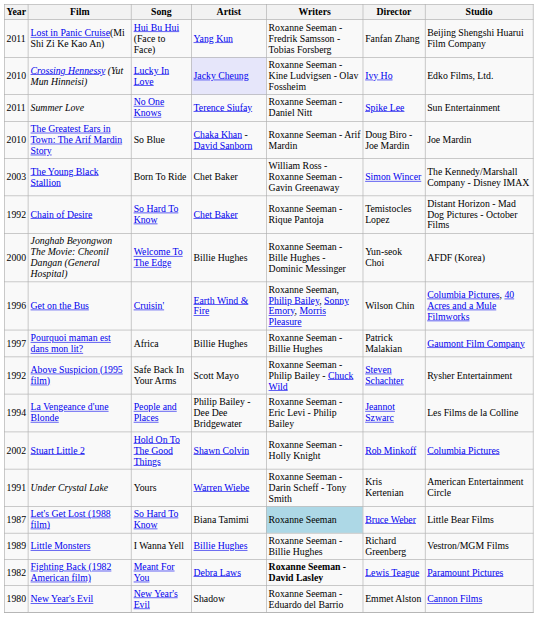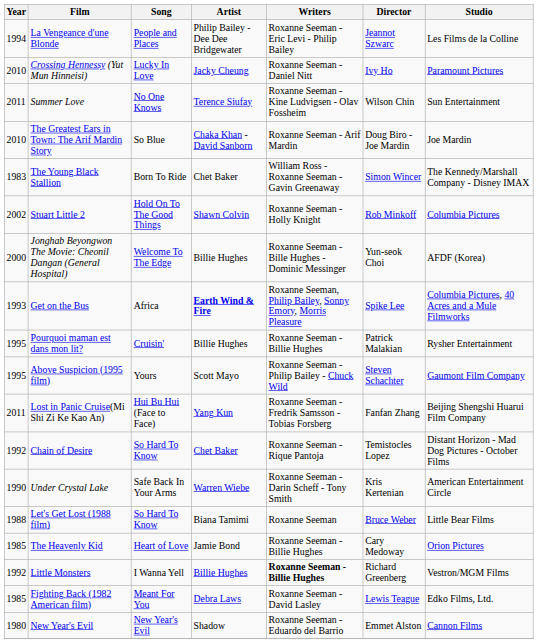rows swapped: Lost in Panic Cruise(Mi Shi Zi Ke Kao An) <-> La Vengeance d'une Blonde
Crossing Hennessy (Yut Mun Hinneisi) | Artist: lavender background -> no background
Crossing Hennessy (Yut Mun Hinneisi) | Writers: Roxanne Seeman - Kine Ludvigsen - Olav Fossheim -> Roxanne Seeman - Daniel Nitt
Crossing Hennessy (Yut Mun Hinneisi) | Studio: Edko Films, Ltd. -> Paramount Pictures
Summer Love | Writers: Roxanne Seeman - Daniel Nitt -> Roxanne Seeman - Kine Ludvigsen - Olav Fossheim
Summer Love | Director: Spike Lee -> Wilson Chin
The Young Black Stallion | Year: 2003 -> 1983
rows swapped: Stuart Little 2 <-> Chain of Desire
Get on the Bus | Year: 1996 -> 1993
Get on the Bus | Song: Cruisin' -> Africa
Get on the Bus | Artist: normal -> bold
Get on the Bus | Director: Wilson Chin -> Spike Lee
Pourquoi maman est dans mon lit? | Year: 1997 -> 1995
Pourquoi maman est dans mon lit? | Song: Africa -> Cruisin'
Pourquoi maman est dans mon lit? | Studio: Gaumont Film Company -> Rysher Entertainment
Above Suspicion (1995 film) | Year: 1992 -> 1995
Above Suspicion (1995 film) | Song: Safe Back In Your Arms -> Yours
Above Suspicion (1995 film) | Studio: Rysher Entertainment -> Gaumont Film Company
Under Crystal Lake | Year: 1991 -> 1990
Under Crystal Lake | Song: Yours -> Safe Back In Your Arms
Let's Get Lost (1988 film) | Year: 1987 -> 1988
Let's Get Lost (1988 film) | Writers: lightblue background -> no background
+ row: 1985 | The Heavenly Kid | Heart of Love | Jamie Bond | Roxanne Seeman - Billie Hughes | Cary Medoway | Orion Pictures
Little Monsters | Year: 1989 -> 1992
Little Monsters | Writers: normal -> bold
Fighting Back (1982 American film) | Year: 1982 -> 1985
Fighting Back (1982 American film) | Writers: bold -> normal
Fighting Back (1982 American film) | Studio: Paramount Pictures -> Edko Films, Ltd.
